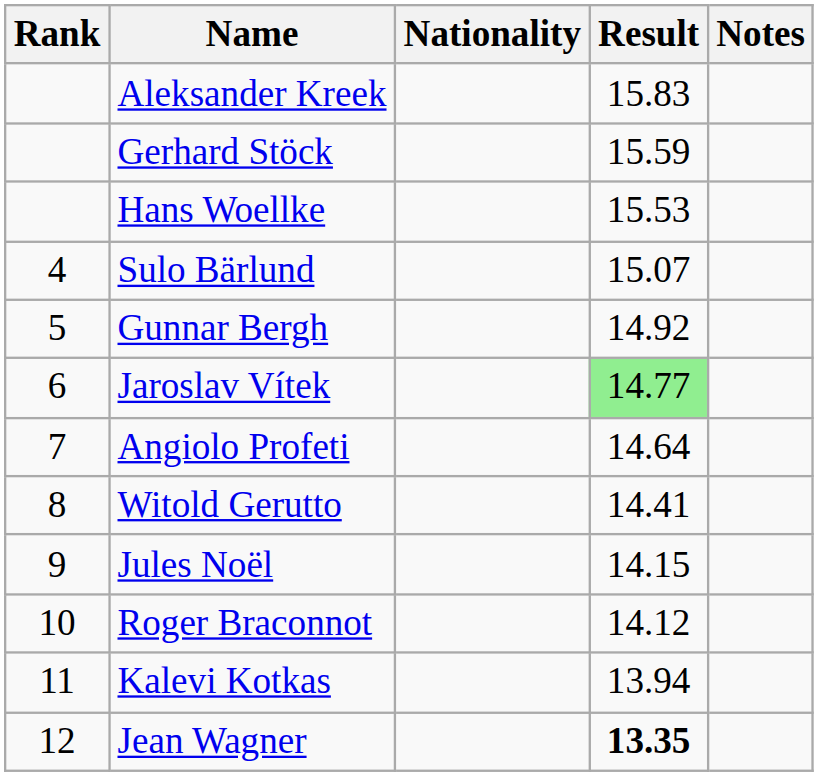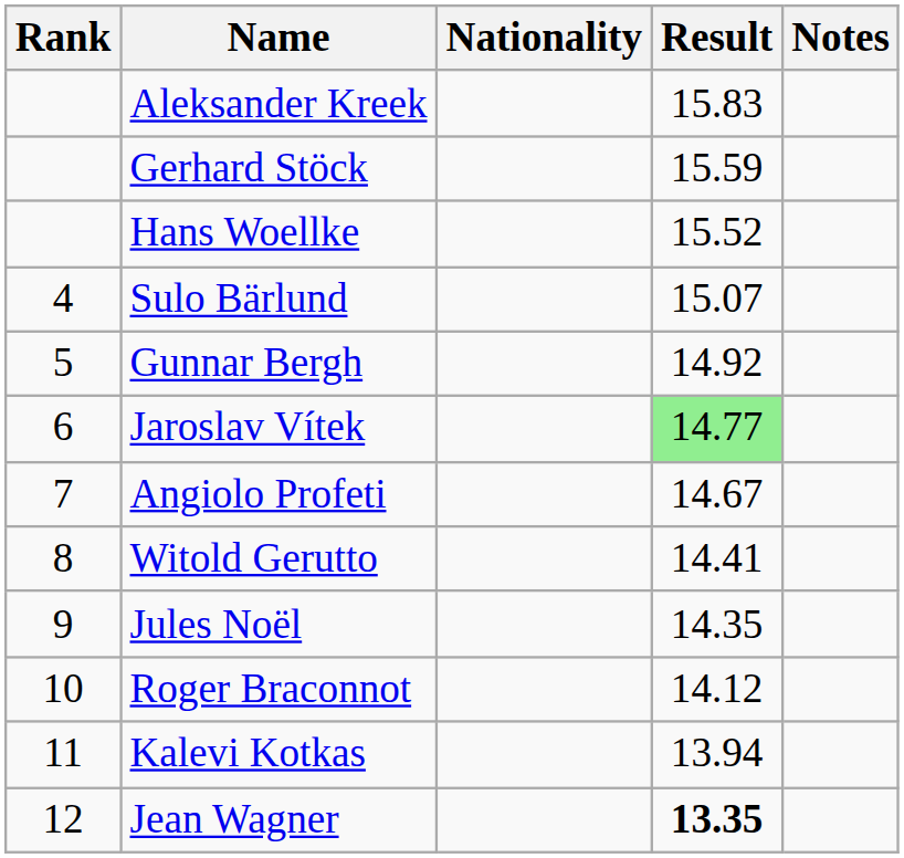Hans Woellke | Result: 15.53 -> 15.52
Angiolo Profeti | Result: 14.64 -> 14.67
Jules Noël | Result: 14.15 -> 14.35
